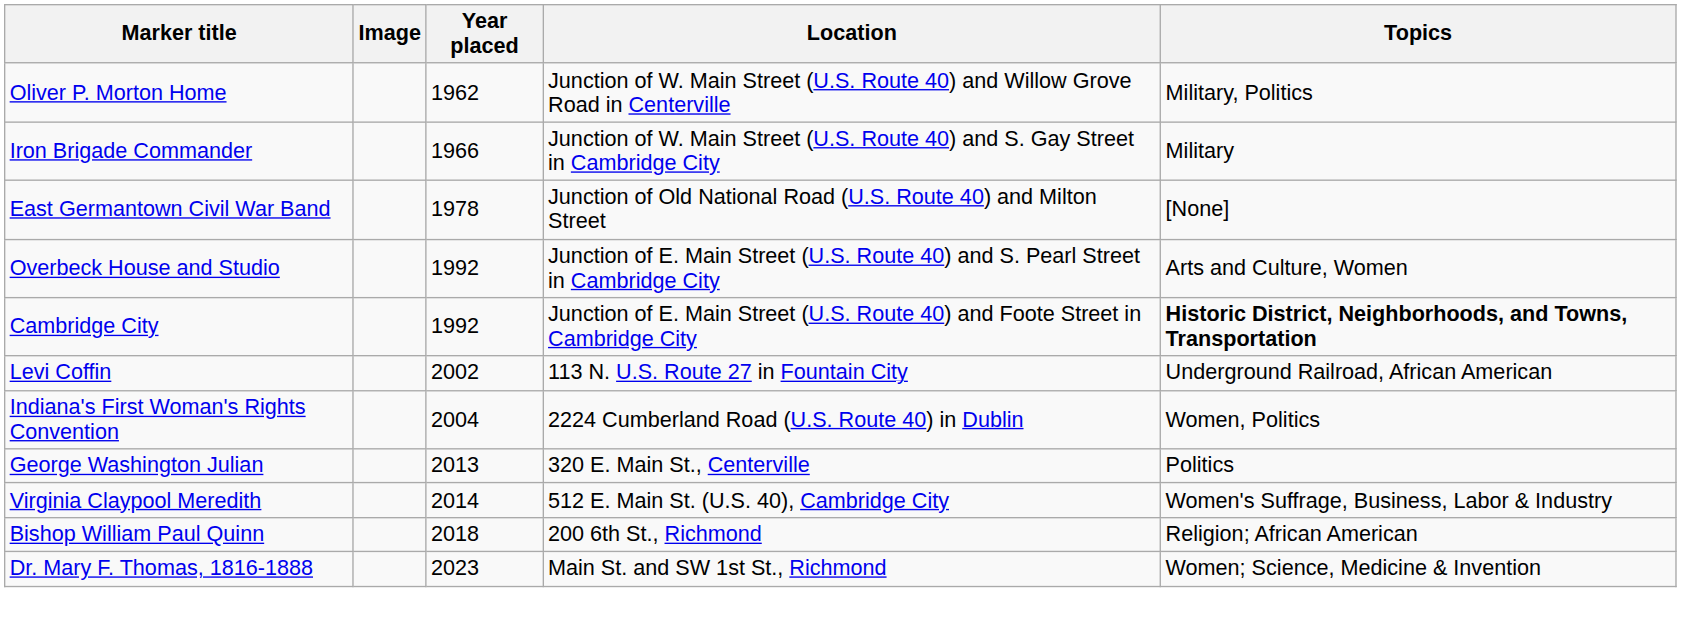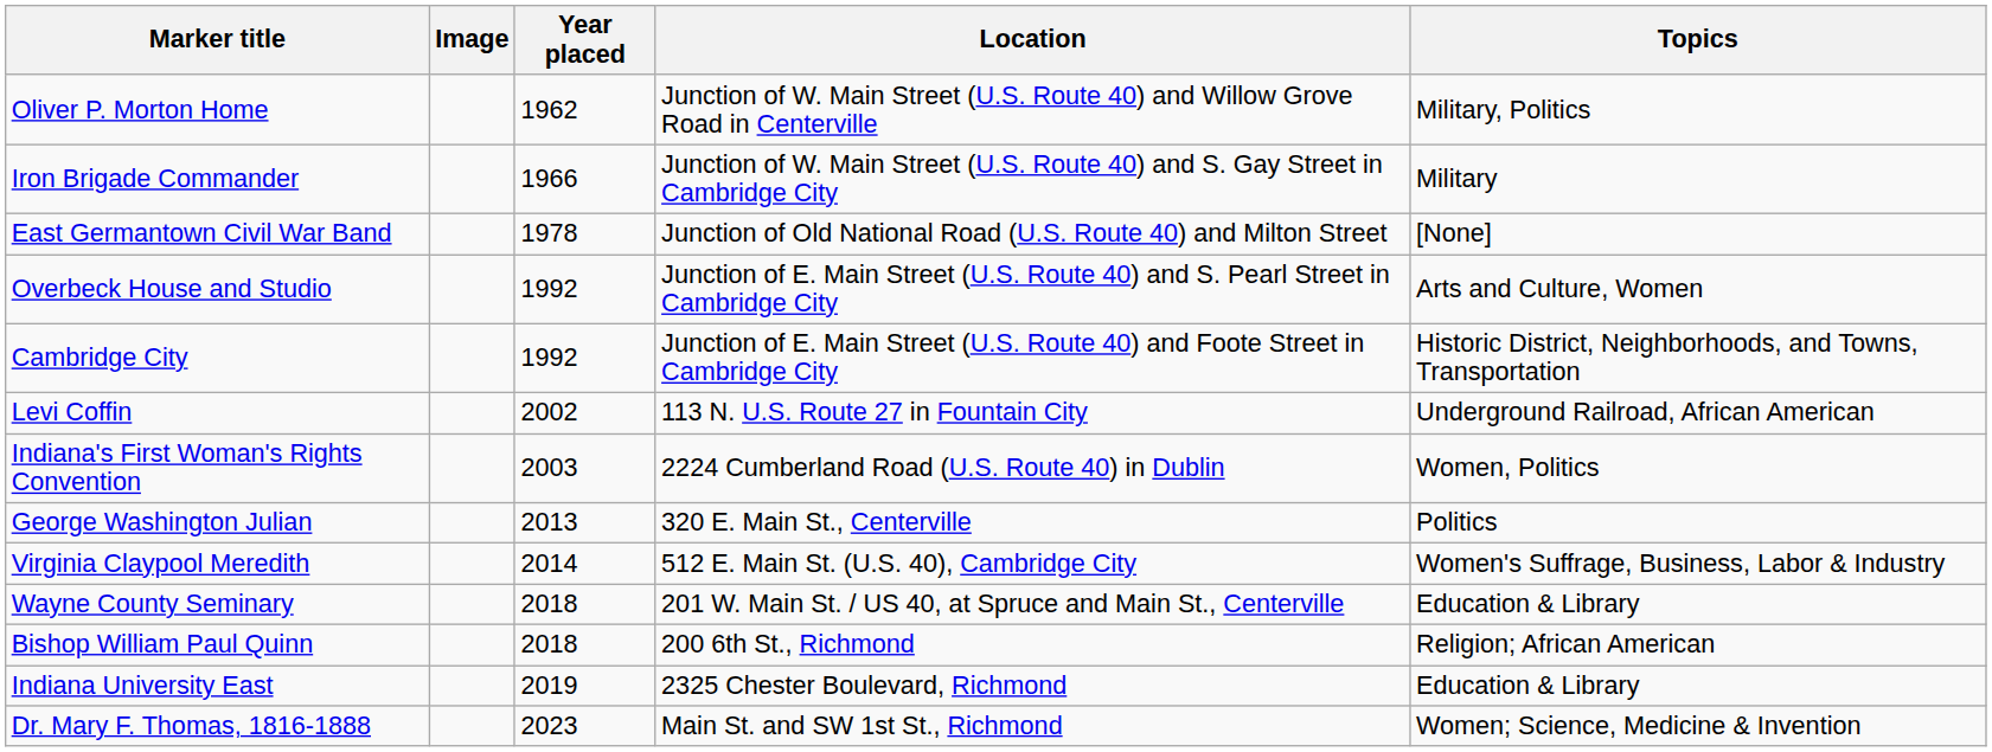Cambridge City | Topics: bold -> normal
Indiana's First Woman's Rights Convention | Year placed: 2004 -> 2003
+ row: Wayne County Seminary | 2018 | 201 W. Main St. / US 40, at Spruce and Main St., Centerville | Education & Library
+ row: Indiana University East | 2019 | 2325 Chester Boulevard, Richmond | Education & Library
